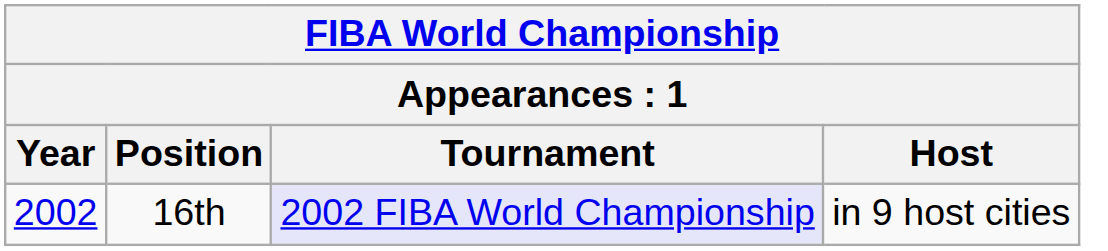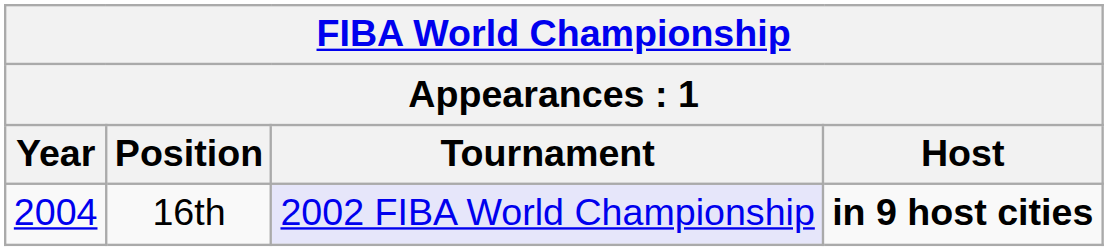16th | Year: 2002 -> 2004
16th | Host: normal -> bold
